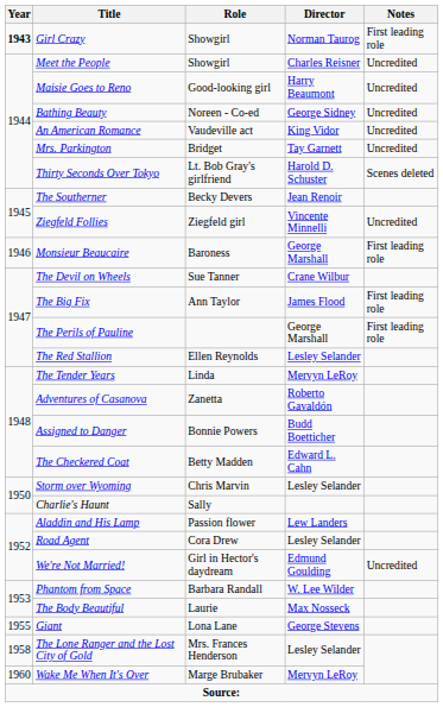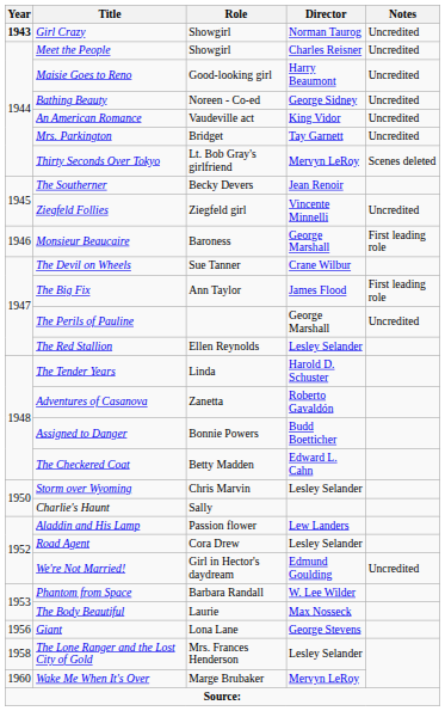Girl Crazy | Notes: First leading role -> Uncredited
Thirty Seconds Over Tokyo | Director: Harold D. Schuster -> Mervyn LeRoy
The Perils of Pauline | Notes: First leading role -> Uncredited
The Tender Years | Director: Mervyn LeRoy -> Harold D. Schuster
Giant | Year: 1955 -> 1956
